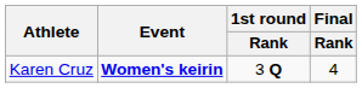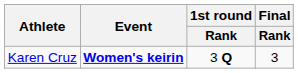Karen Cruz | Final / Rank: 4 -> 3
